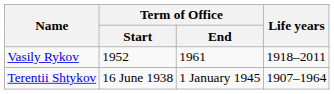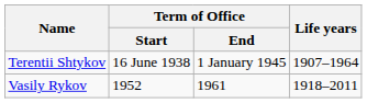rows swapped: Terentii Shtykov <-> Vasily Rykov
